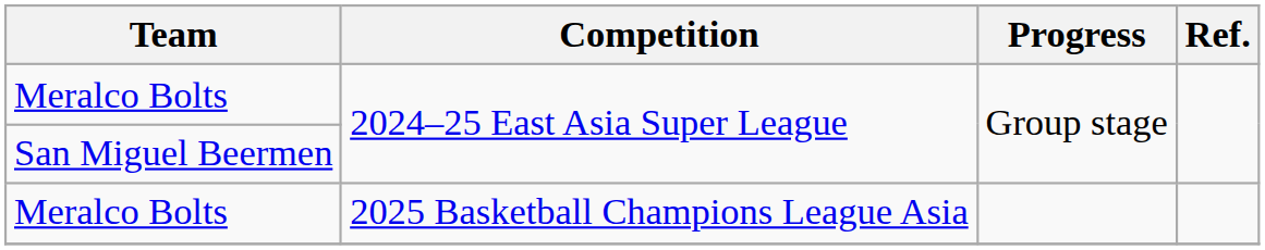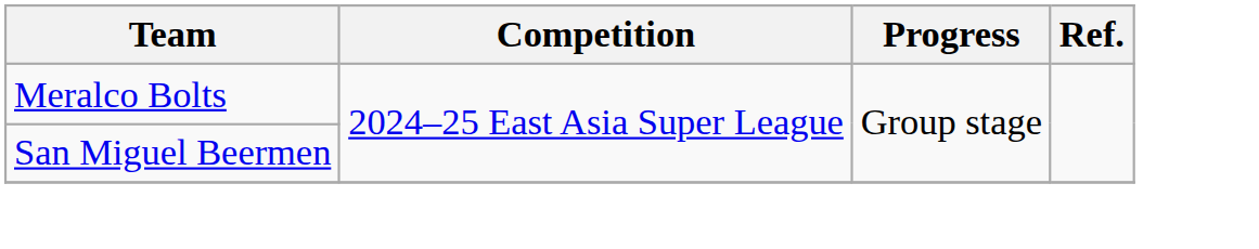- row: Meralco Bolts | 2025 Basketball Champions League Asia
